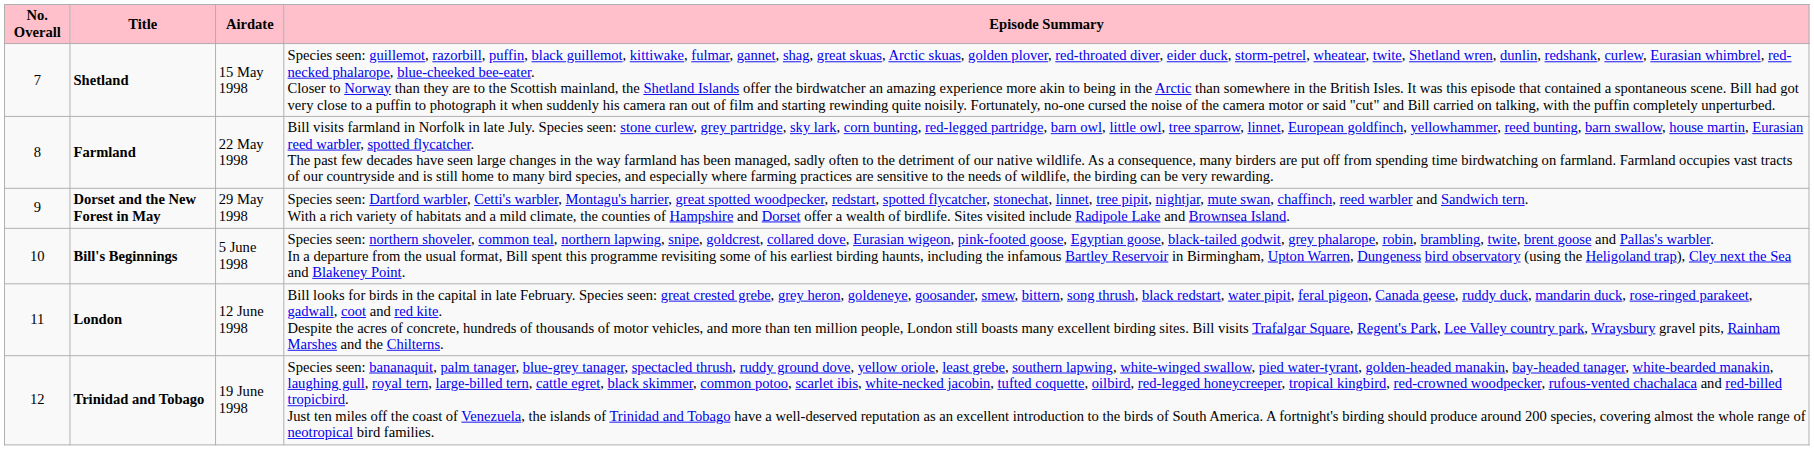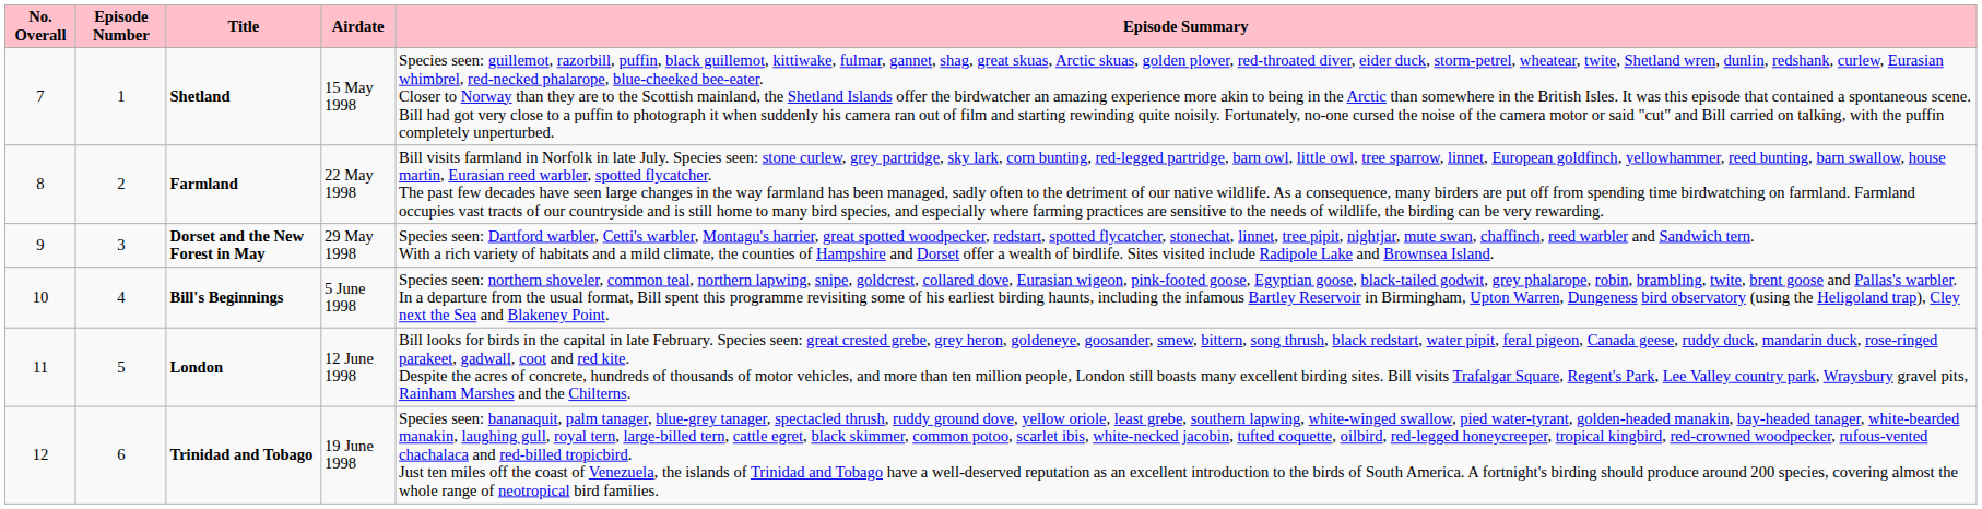+ column: Episode Number | 1 | 2 | 3 | 4 | 5 | 6
